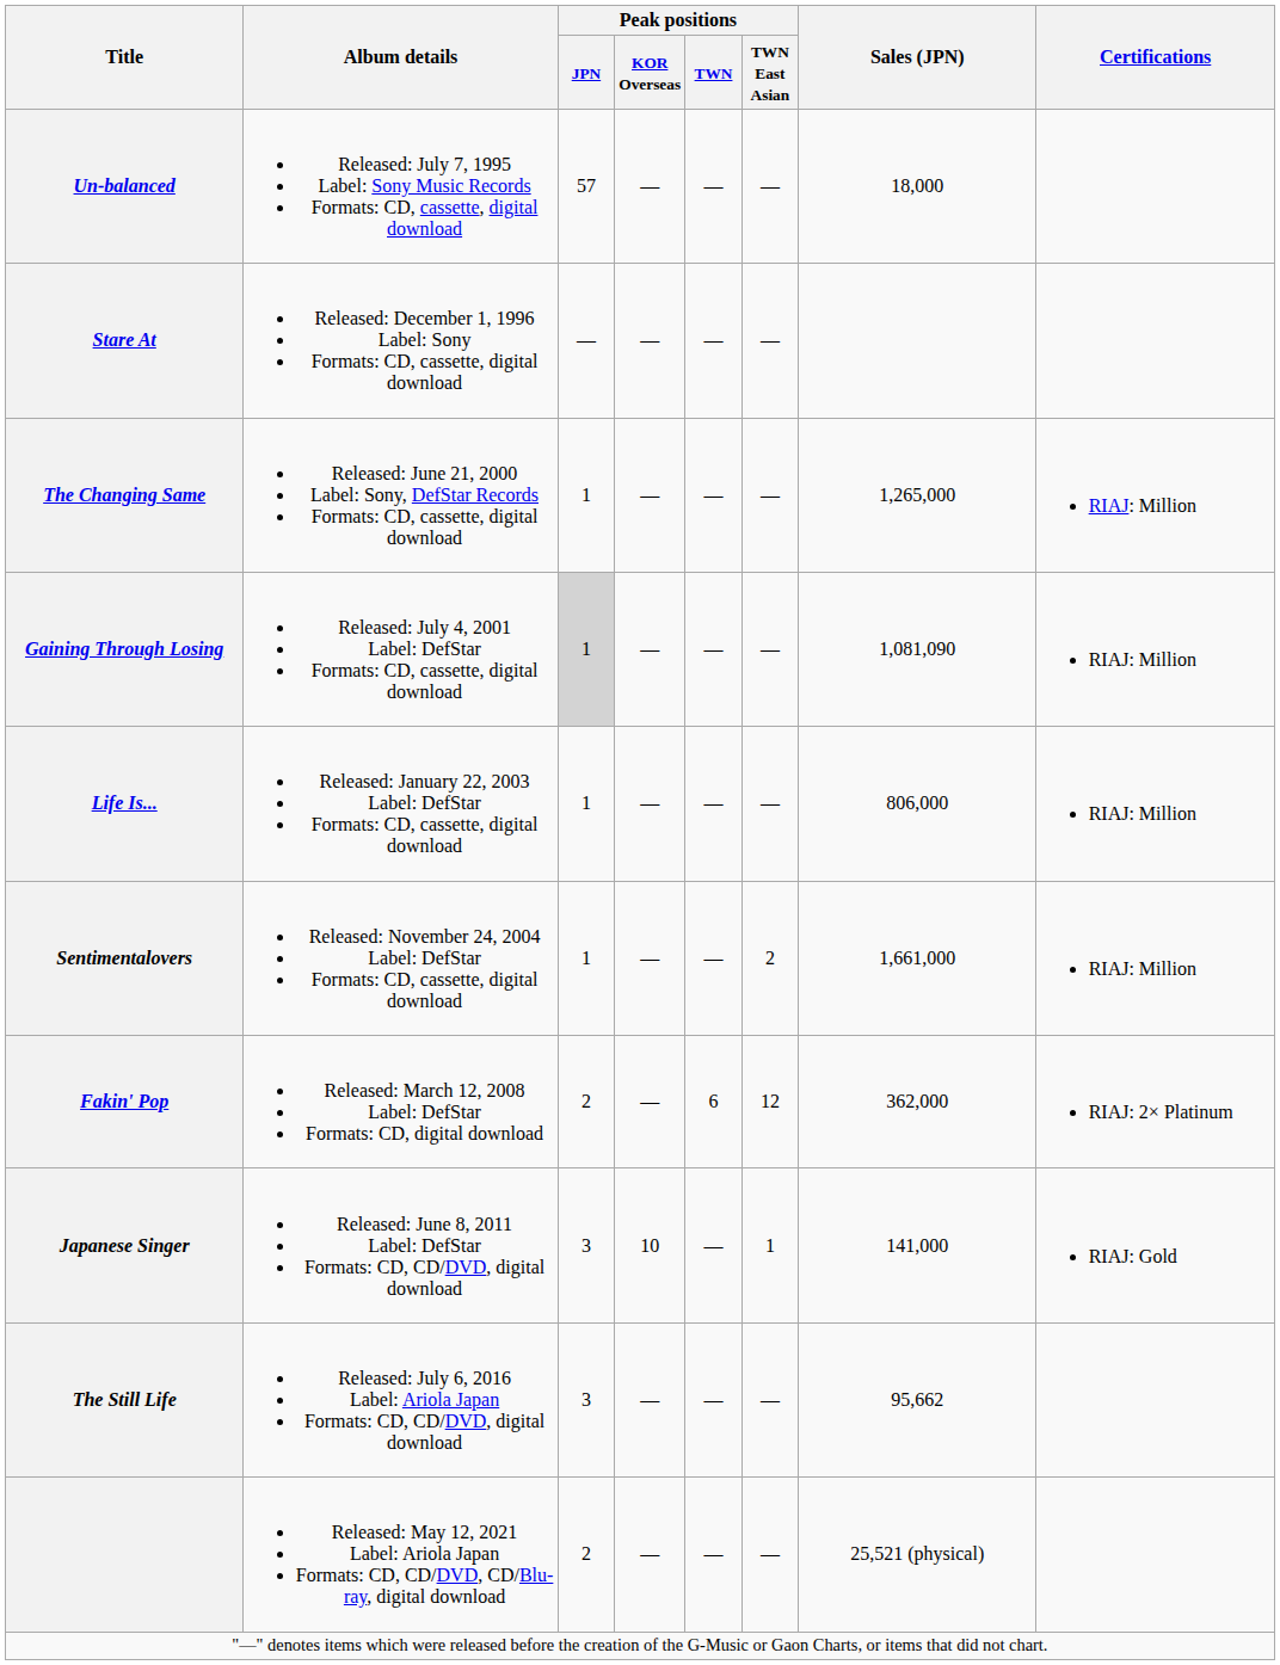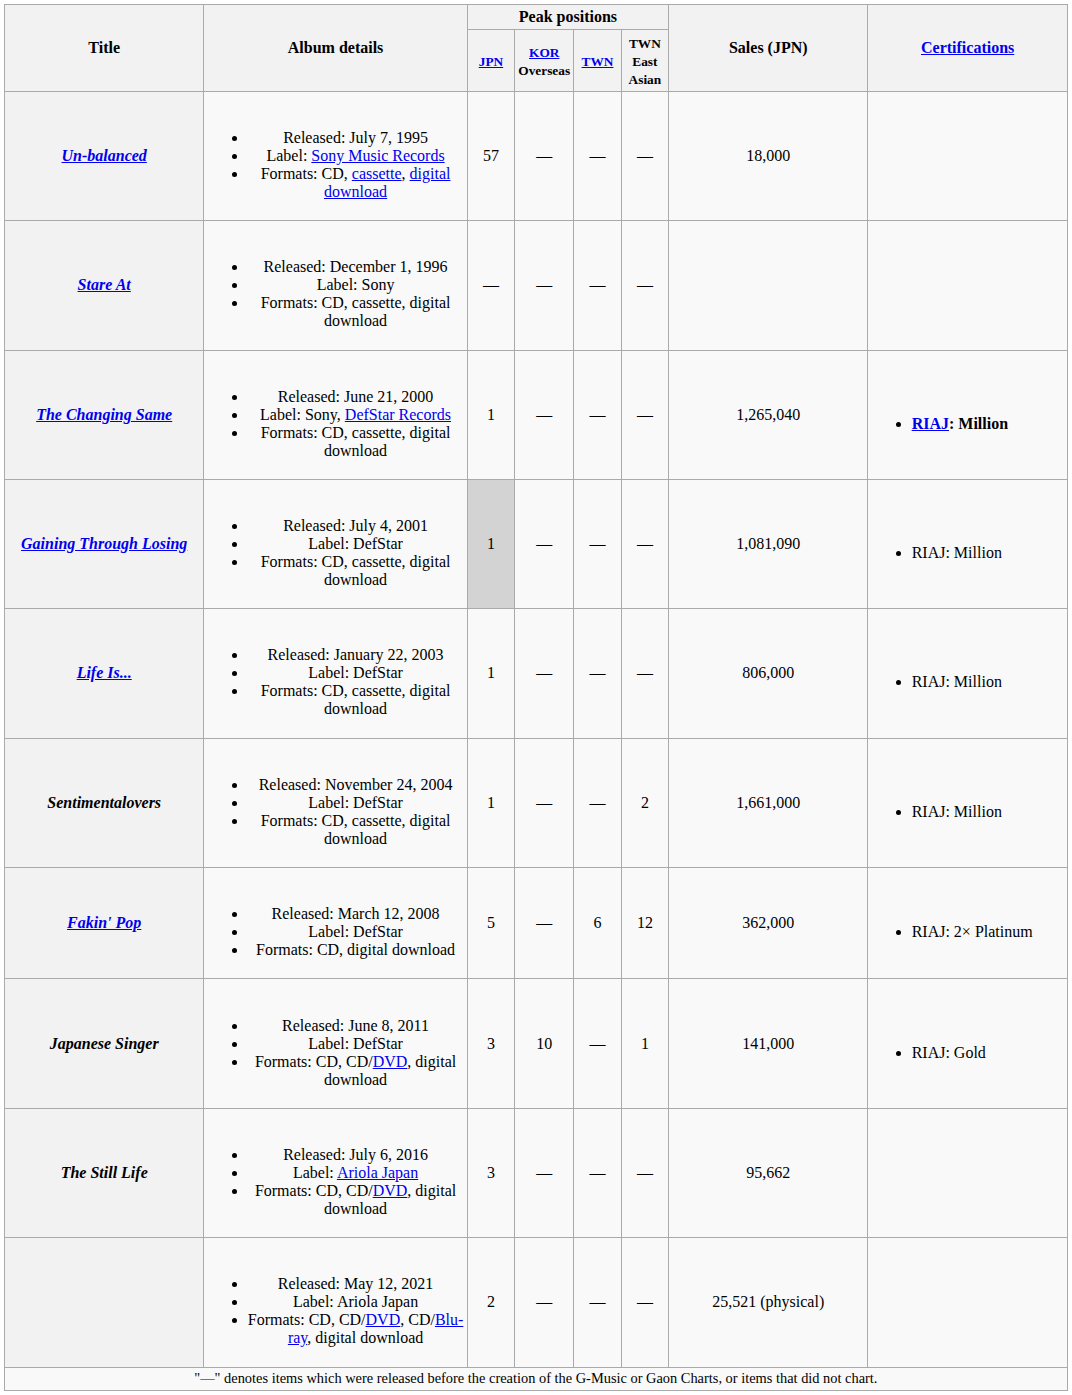The Changing Same | Sales (JPN): 1,265,000 -> 1,265,040
The Changing Same | Certifications: normal -> bold
Fakin' Pop | Peak positions / JPN: 2 -> 5
